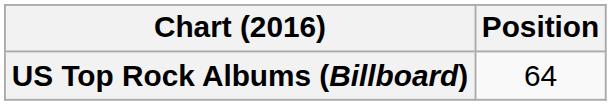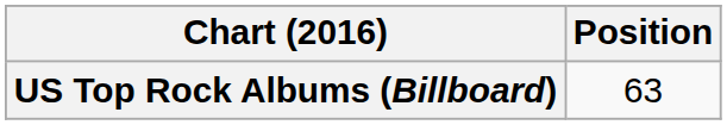US Top Rock Albums (Billboard) | Position: 64 -> 63
